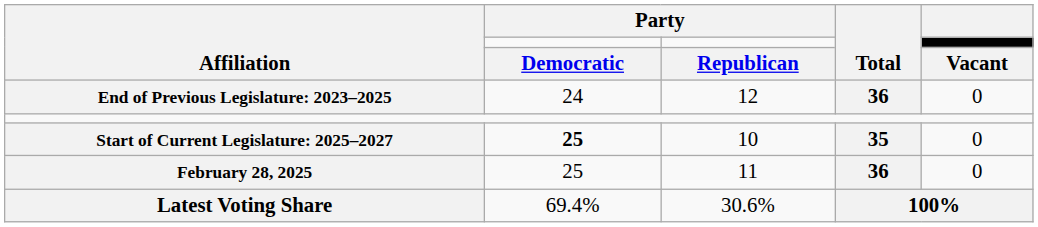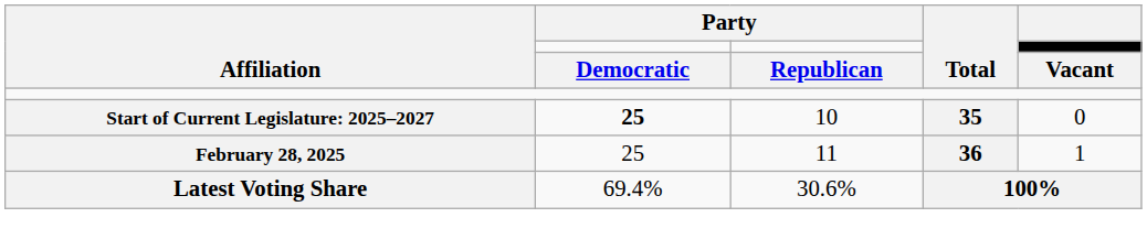- row: End of Previous Legislature: 2023–2025 | 24 | 12 | 36 | 0
February 28, 2025 | column 5: 0 -> 1
